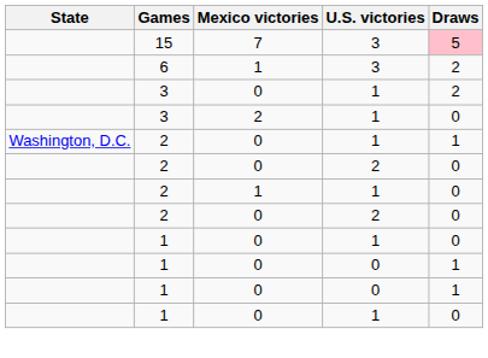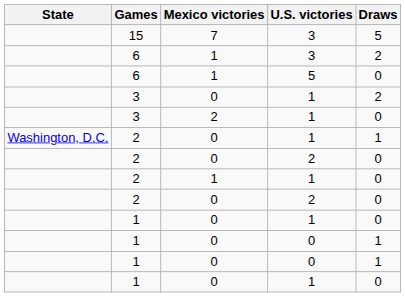15 | Draws: pink background -> no background
+ row: 6 | 1 | 5 | 0
